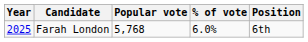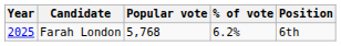Farah London | % of vote: 6.0% -> 6.2%
